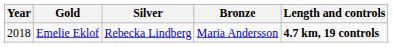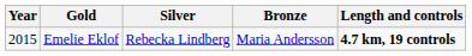Emelie Eklof | Year: 2018 -> 2015
